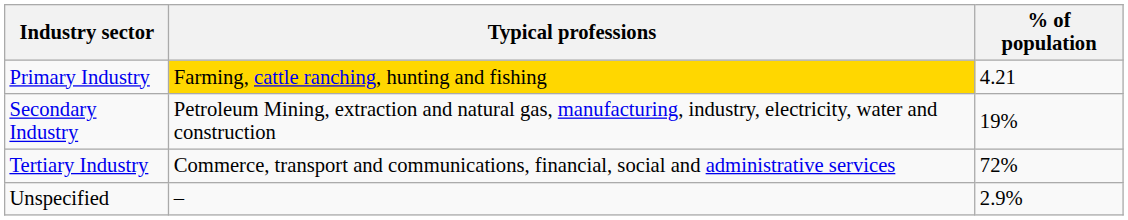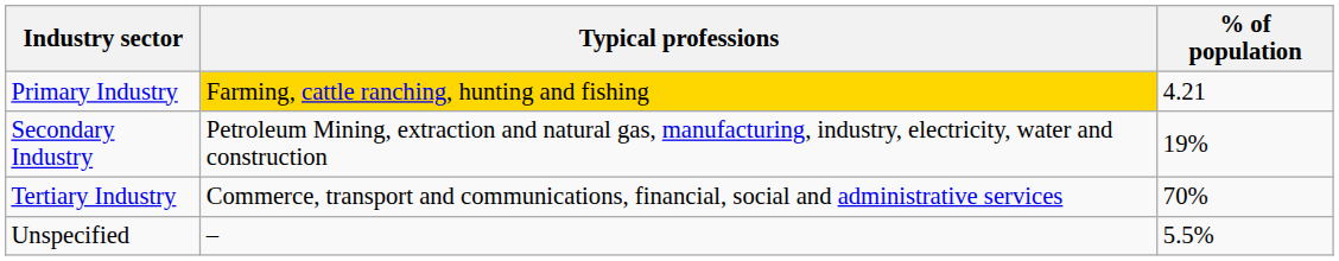Tertiary Industry | % of population: 72% -> 70%
Unspecified | % of population: 2.9% -> 5.5%
